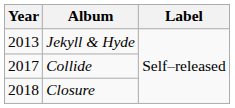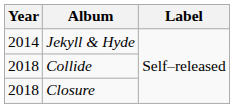Jekyll & Hyde | Year: 2013 -> 2014
Collide | Year: 2017 -> 2018
